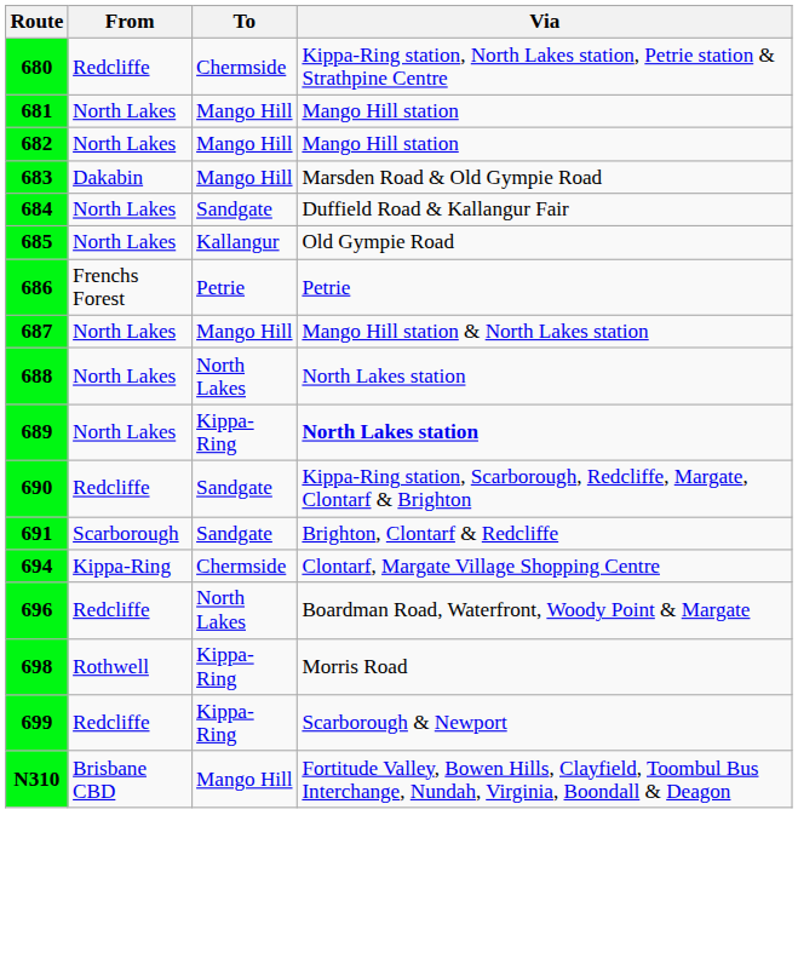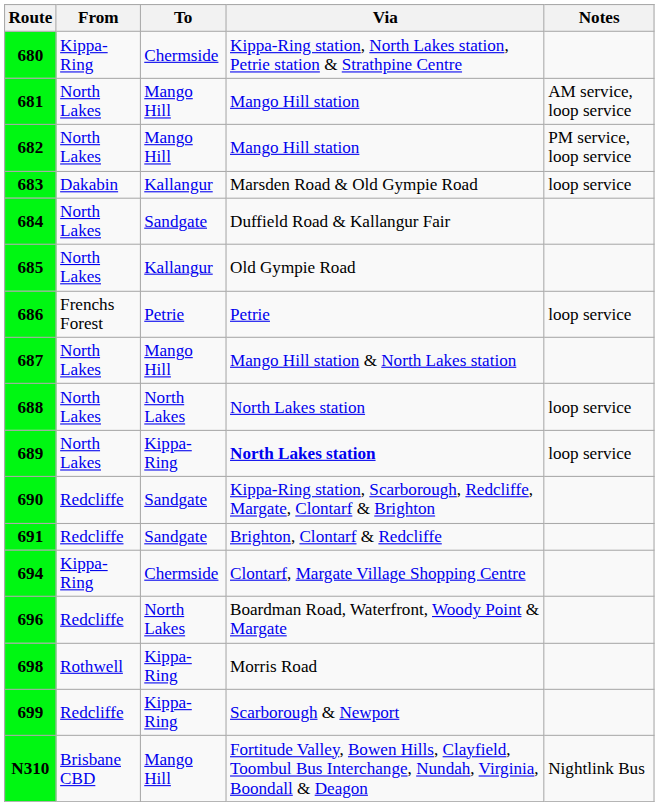+ column: Notes | AM service, loop service | PM service, loop service | loop service | loop service | loop service | loop service | Nightlink Bus
680 | From: Redcliffe -> Kippa-Ring
683 | To: Mango Hill -> Kallangur
691 | From: Scarborough -> Redcliffe
